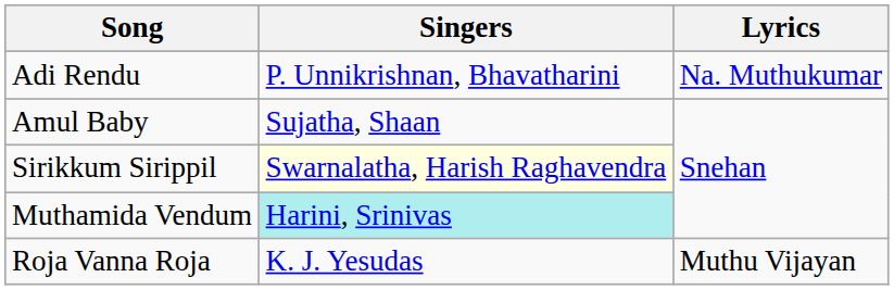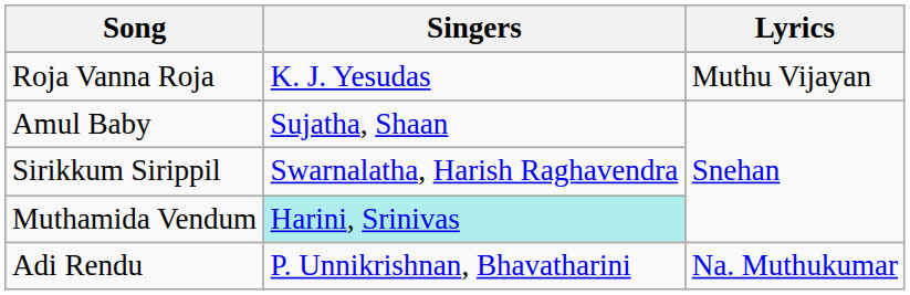rows swapped: Adi Rendu <-> Roja Vanna Roja
Sirikkum Sirippil | Singers: lightyellow background -> no background
